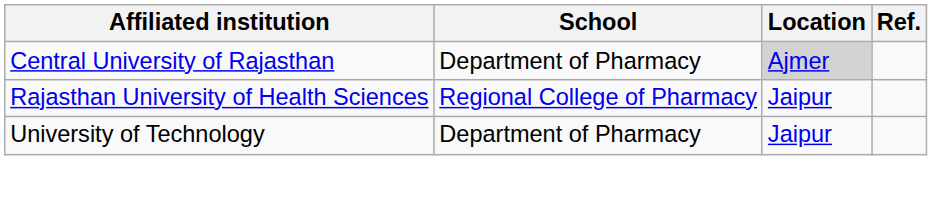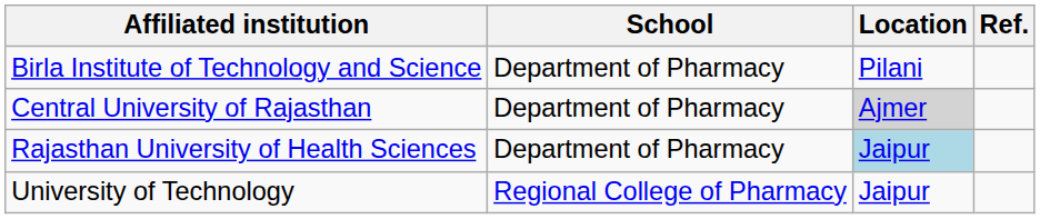+ row: Birla Institute of Technology and Science | Department of Pharmacy | Pilani
Rajasthan University of Health Sciences | School: Regional College of Pharmacy -> Department of Pharmacy
Rajasthan University of Health Sciences | Location: no background -> lightblue background
University of Technology | School: Department of Pharmacy -> Regional College of Pharmacy
